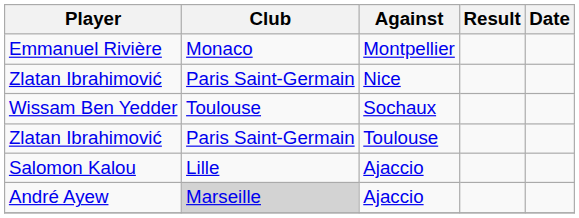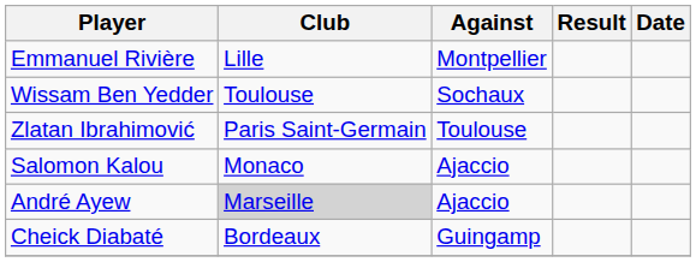Emmanuel Rivière | Club: Monaco -> Lille
- row: Zlatan Ibrahimović | Paris Saint-Germain | Nice
Salomon Kalou | Club: Lille -> Monaco
+ row: Cheick Diabaté | Bordeaux | Guingamp
